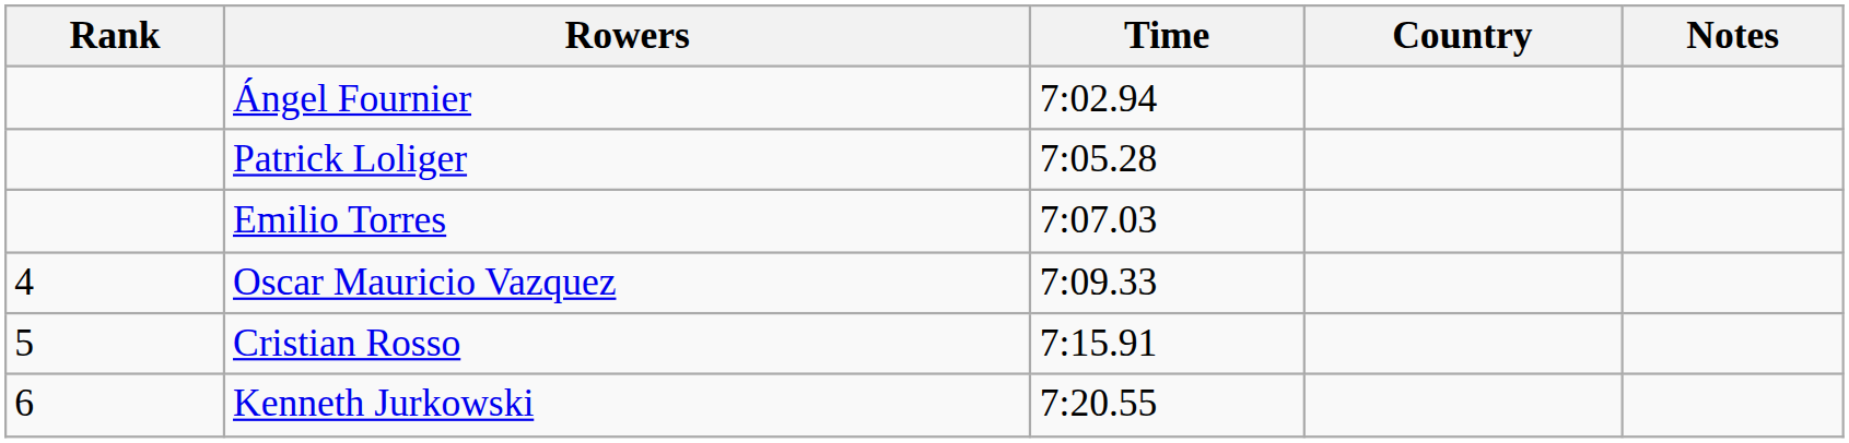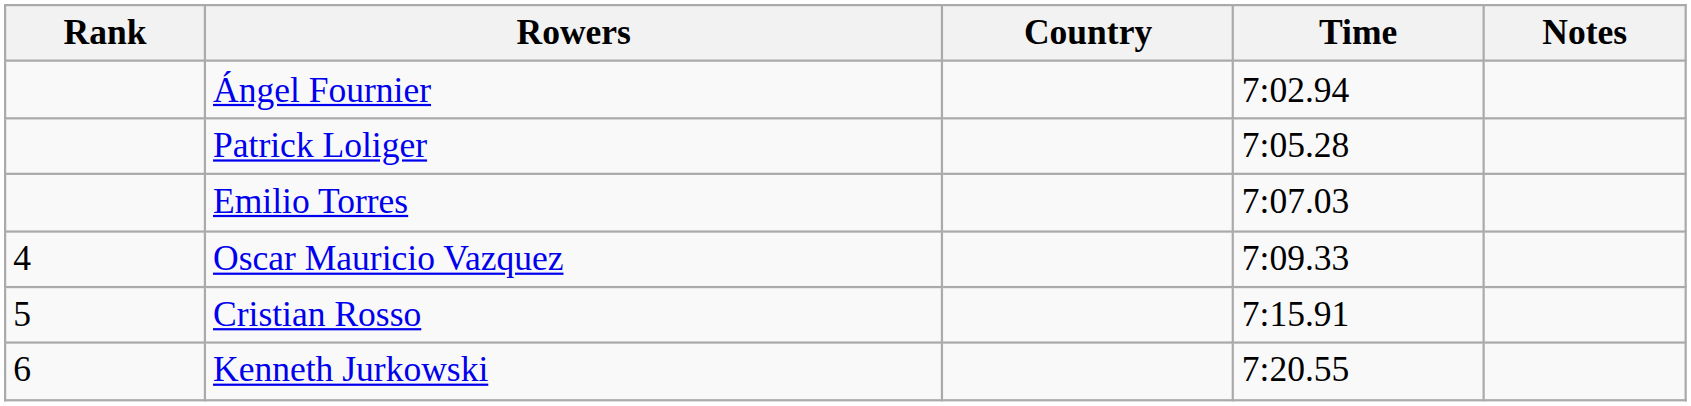columns swapped: Country <-> Time
